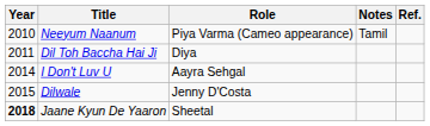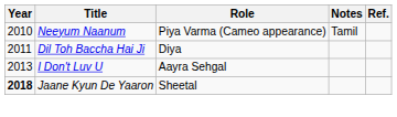I Don't Luv U | Year: 2014 -> 2013
- row: 2015 | Dilwale | Jenny D'Costa
